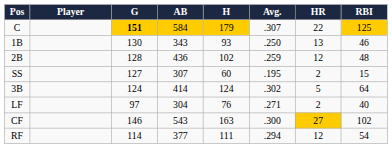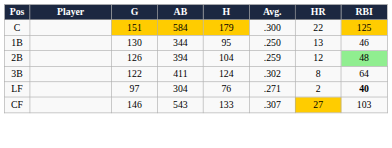C | G: bold -> normal
C | Avg.: .307 -> .300
1B | AB: 343 -> 344
1B | H: 93 -> 95
2B | G: 128 -> 126
2B | AB: 436 -> 394
2B | H: 102 -> 104
2B | RBI: no background -> lightgreen background
- row: SS | 127 | 307 | 60 | .195 | 2 | 15
3B | G: 124 -> 122
3B | AB: 414 -> 411
3B | HR: 5 -> 8
LF | RBI: normal -> bold
CF | H: 163 -> 133
CF | Avg.: .300 -> .307
CF | RBI: 102 -> 103
- row: RF | 114 | 377 | 111 | .294 | 12 | 54
